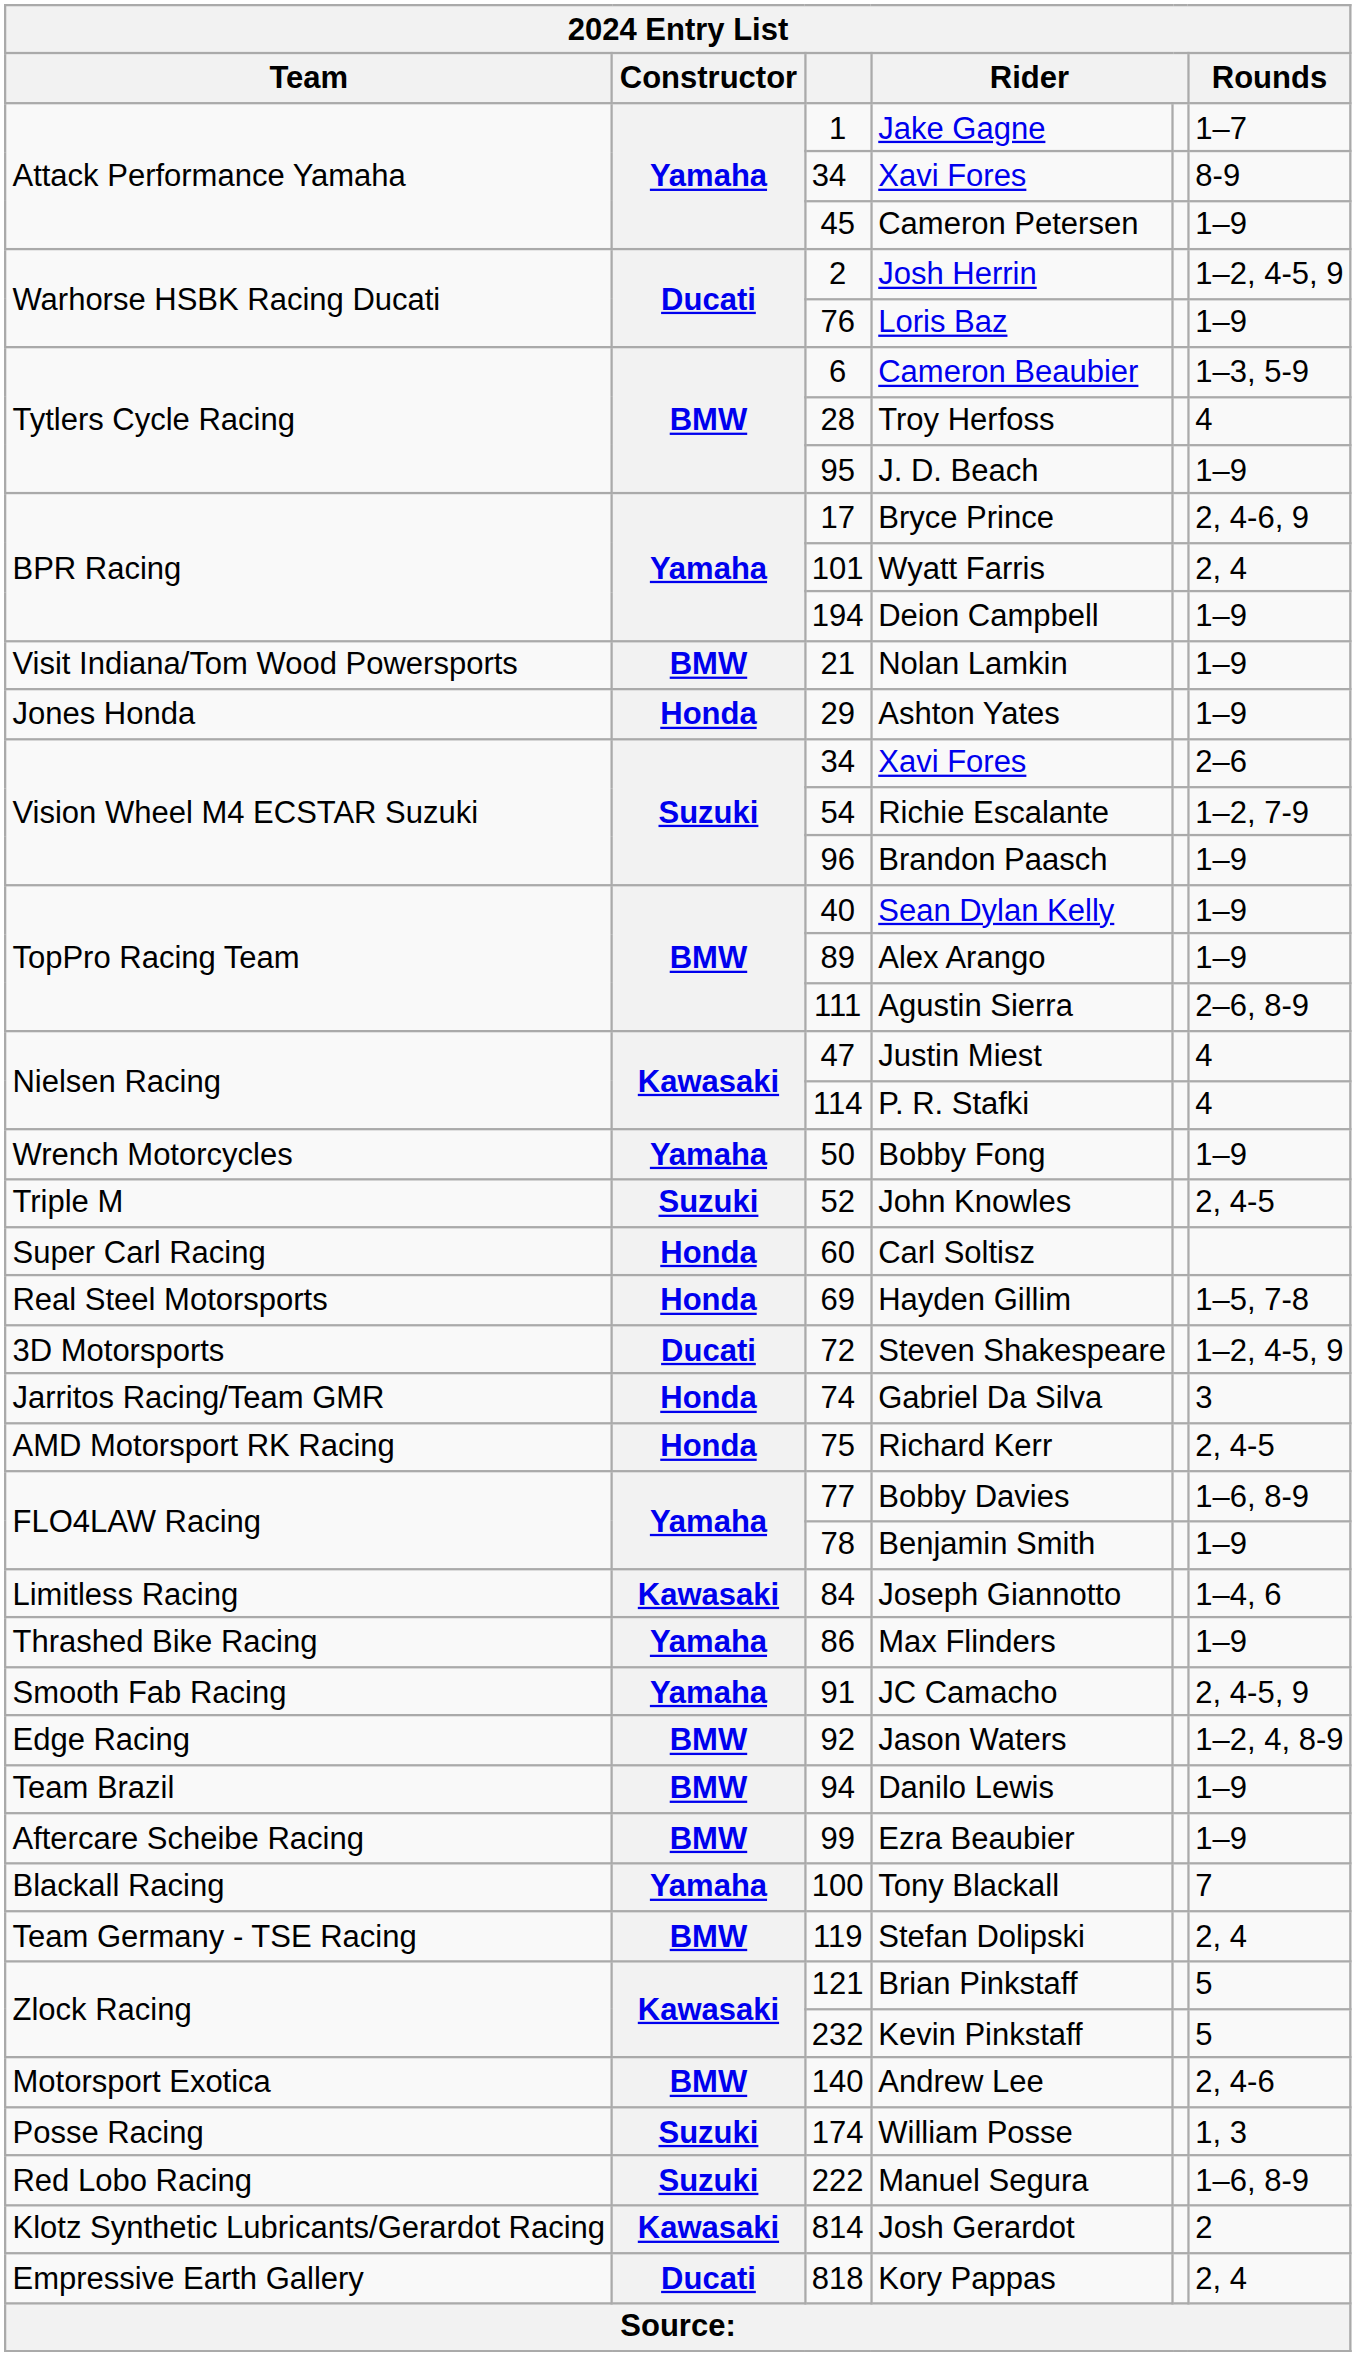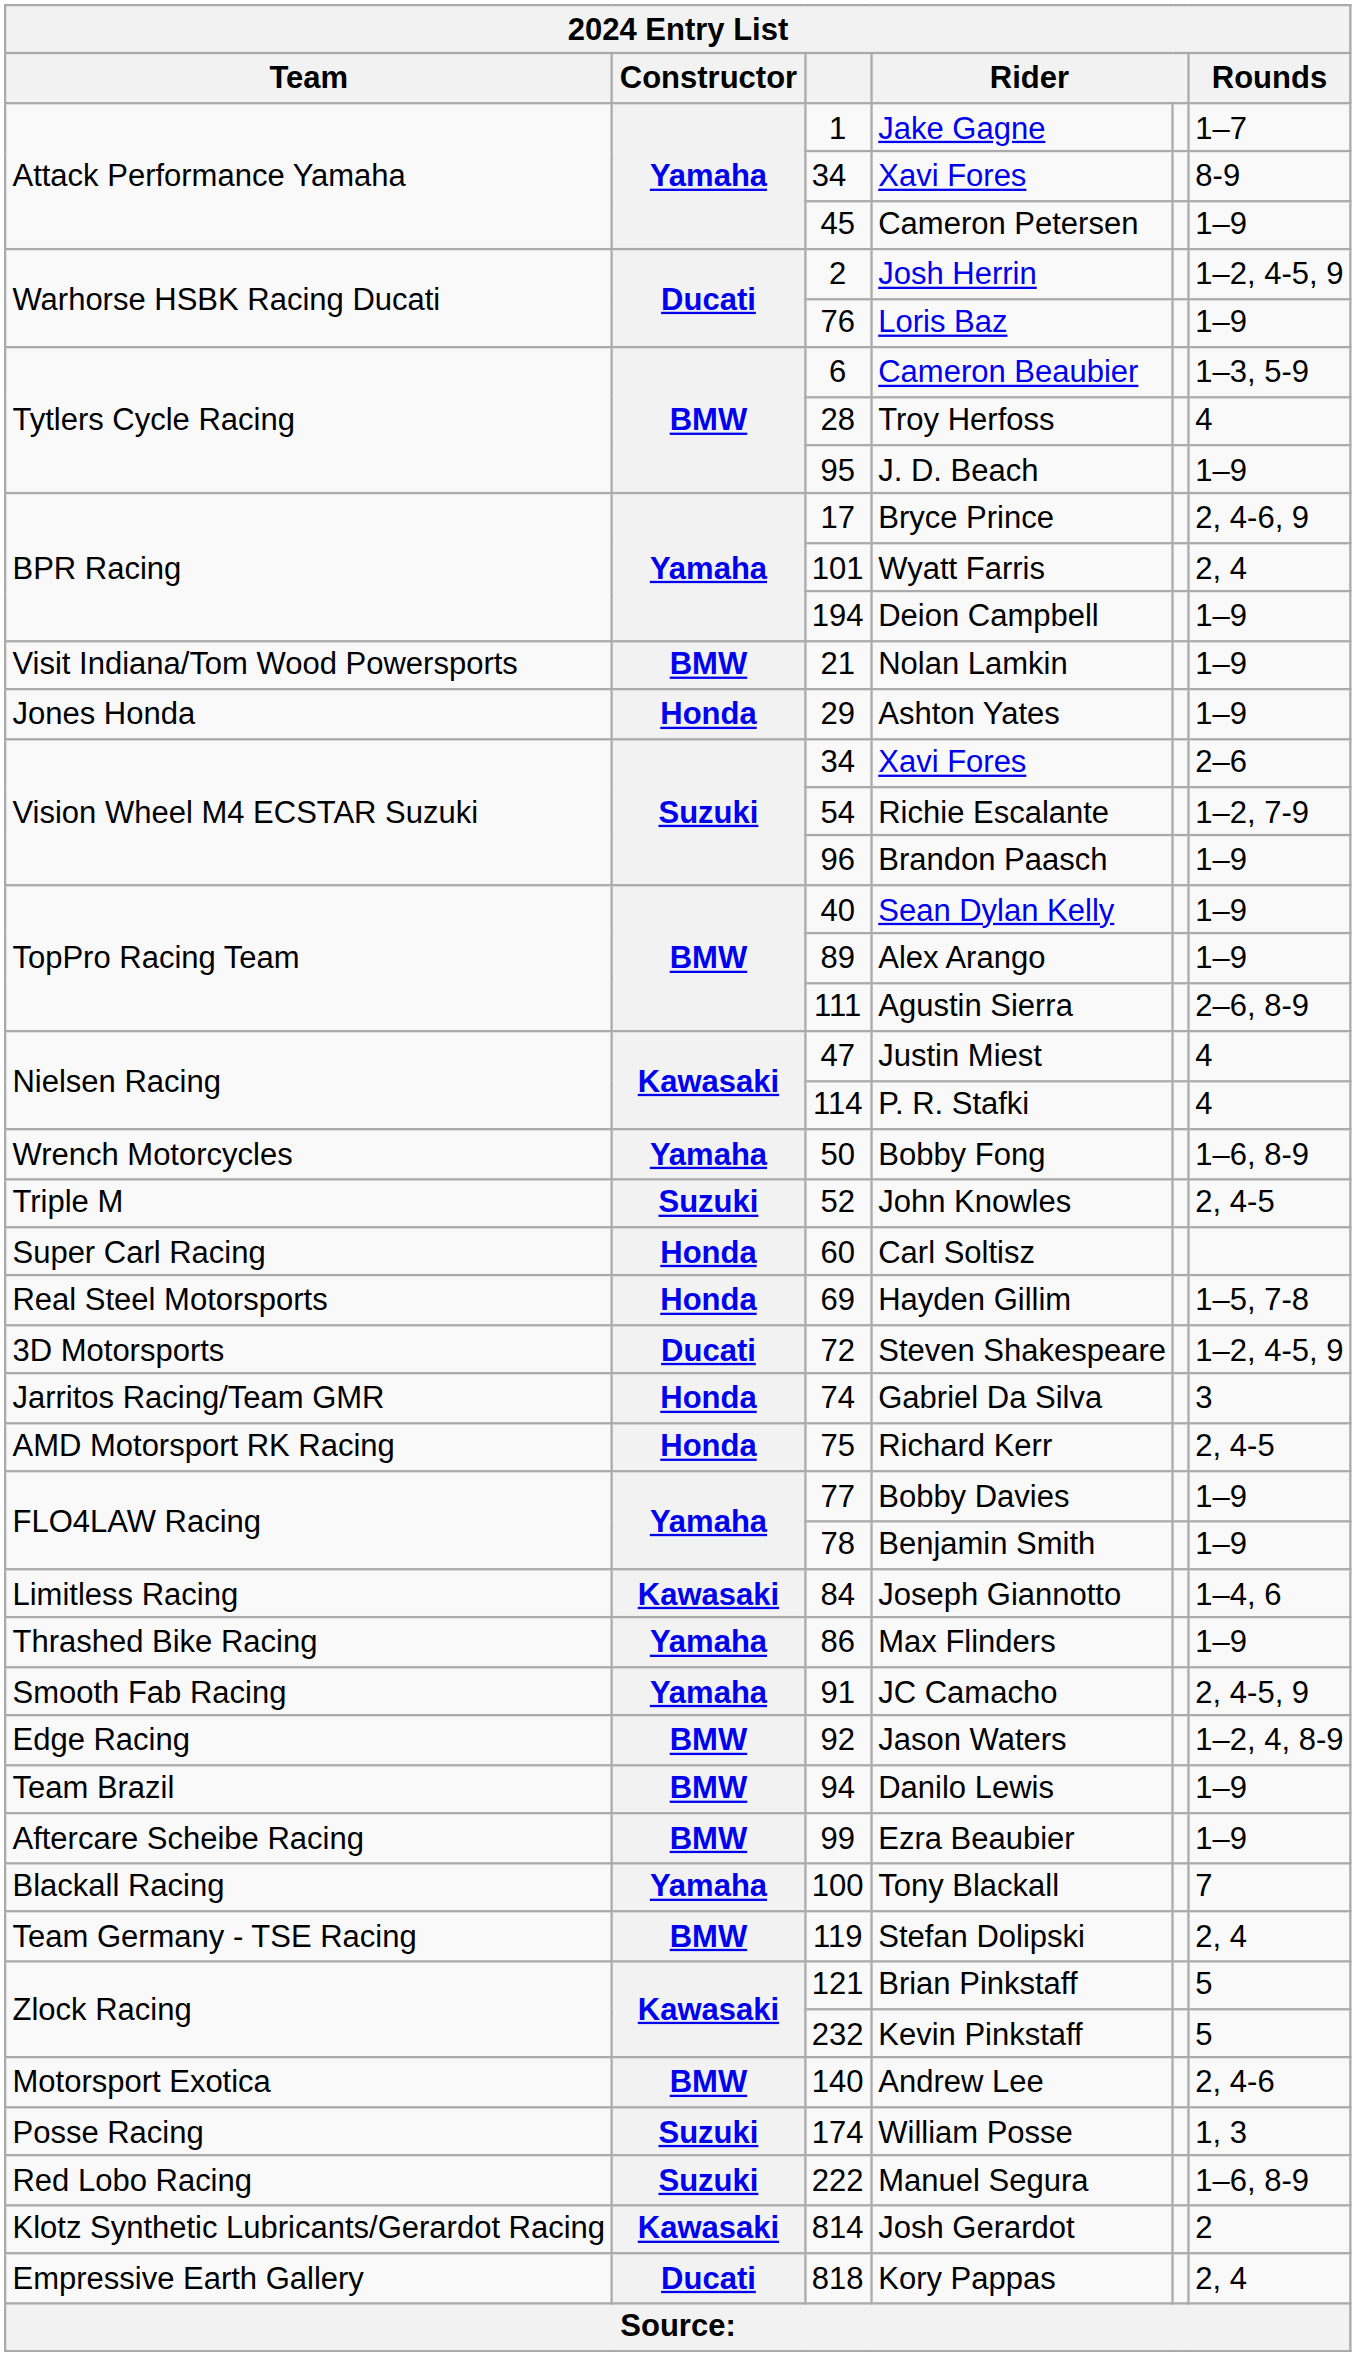Bobby Fong | Rounds: 1–9 -> 1–6, 8-9
Bobby Davies | Rounds: 1–6, 8-9 -> 1–9
